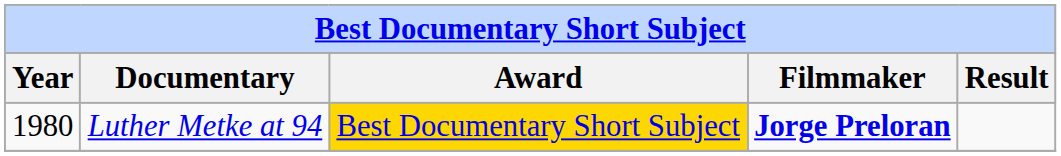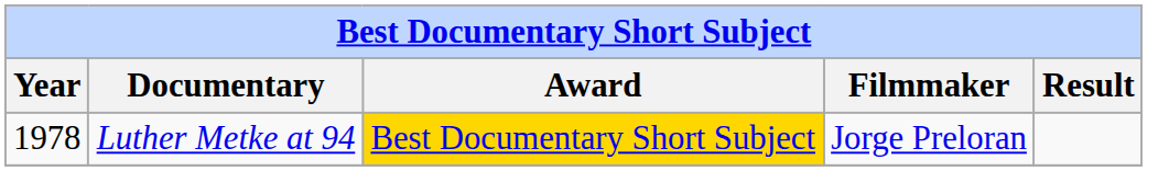Luther Metke at 94 | Year: 1980 -> 1978
Luther Metke at 94 | Filmmaker: bold -> normal
